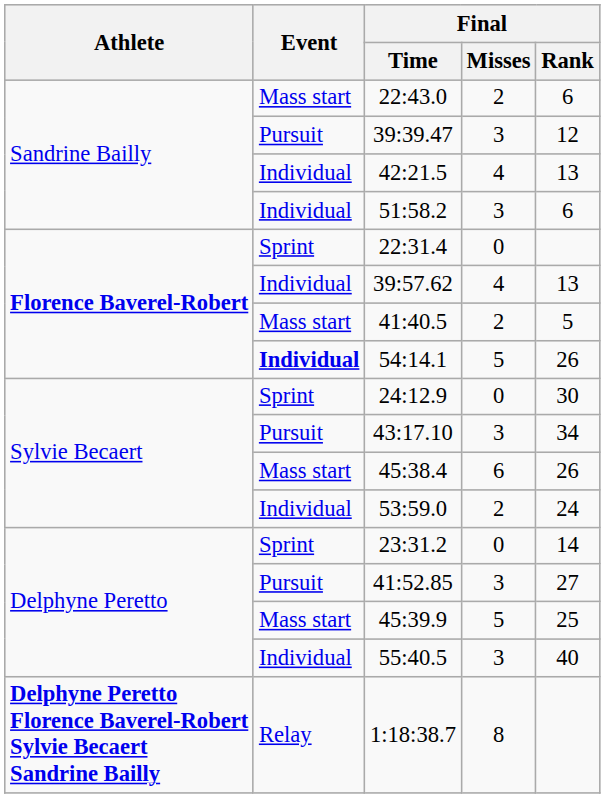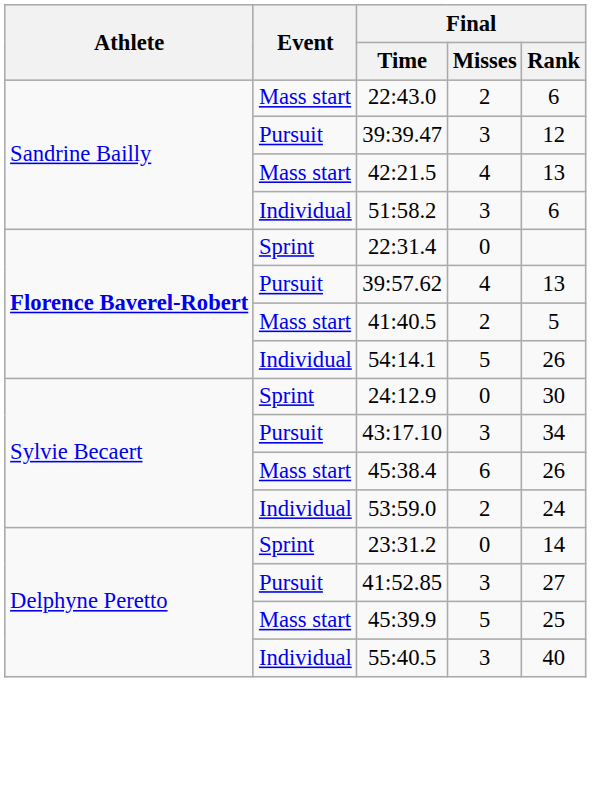42:21.5 | Event: Individual -> Mass start
39:57.62 | Event: Individual -> Pursuit
54:14.1 | Event: bold -> normal
- row: Delphyne Peretto Florence Baverel-Robert Sylvie Becaert Sandrine Bailly | Relay | 1:18:38.7 | 8
